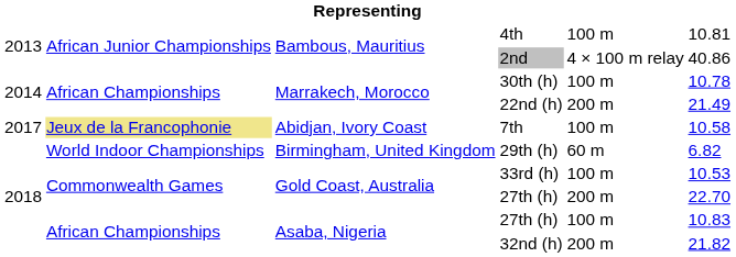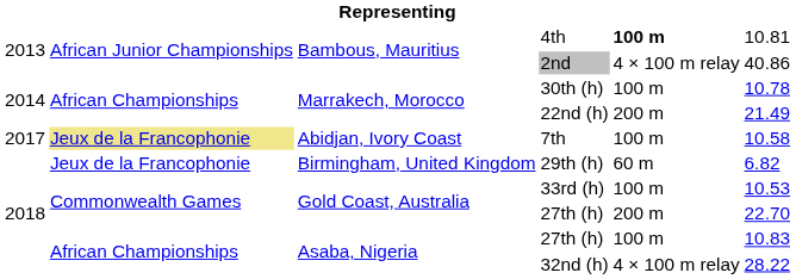4th | column 5: normal -> bold
29th (h) | column 2: World Indoor Championships -> Jeux de la Francophonie
32nd (h) | column 5: 200 m -> 4 × 100 m relay
32nd (h) | column 6: 21.82 -> 28.22
